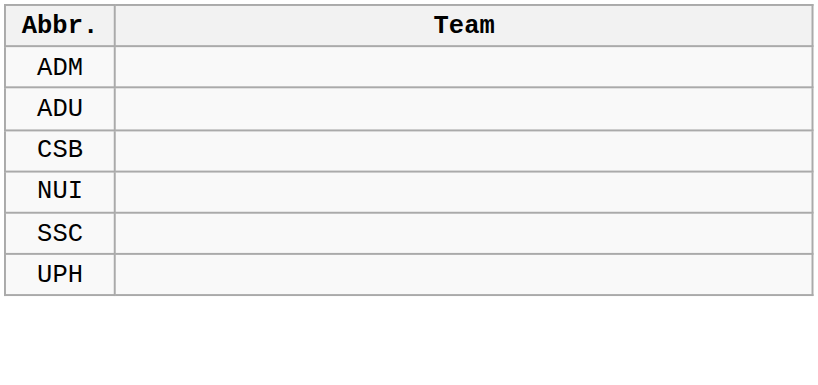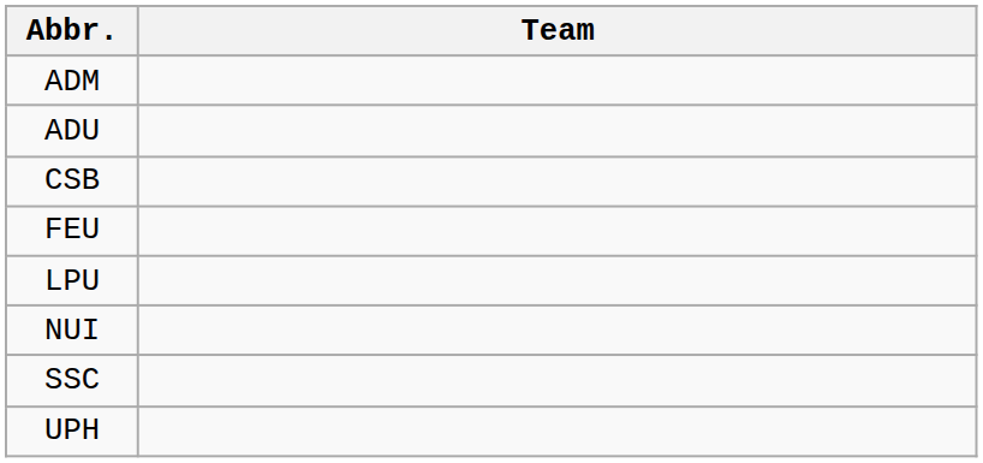+ row: FEU
+ row: LPU
